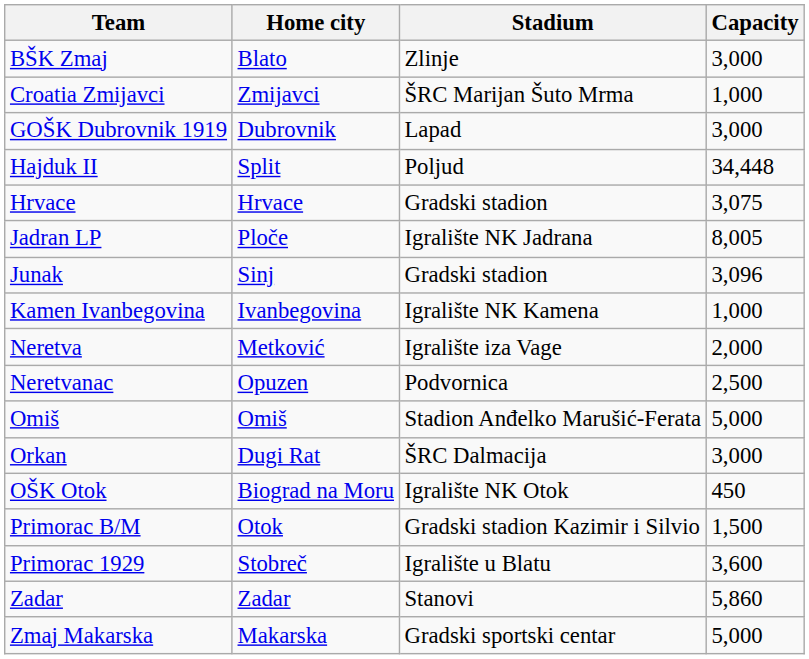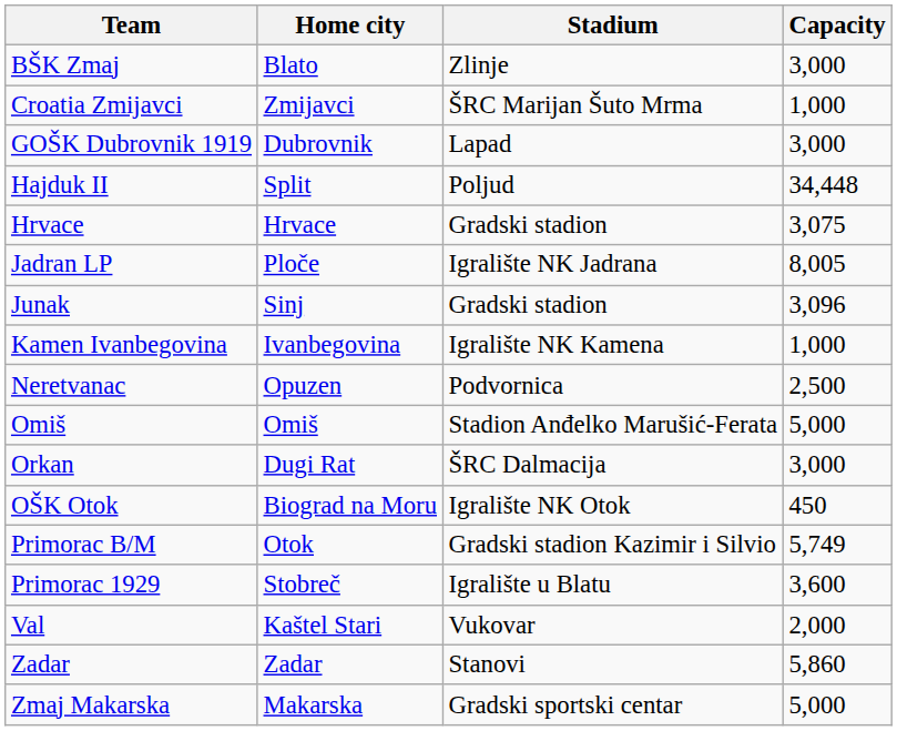- row: Neretva | Metković | Igralište iza Vage | 2,000
Primorac B/M | Capacity: 1,500 -> 5,749
+ row: Val | Kaštel Stari | Vukovar | 2,000
